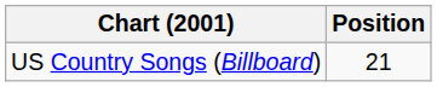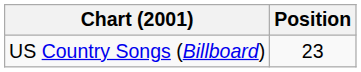US Country Songs (Billboard) | Position: 21 -> 23
